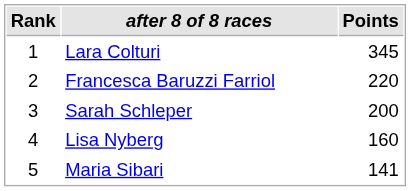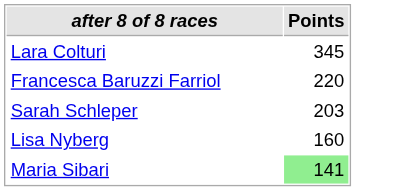- column: Rank | 1 | 2 | 3 | 4 | 5
Sarah Schleper | Points: 200 -> 203
Maria Sibari | Points: no background -> lightgreen background
